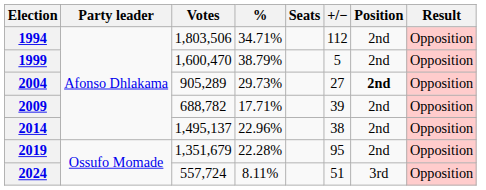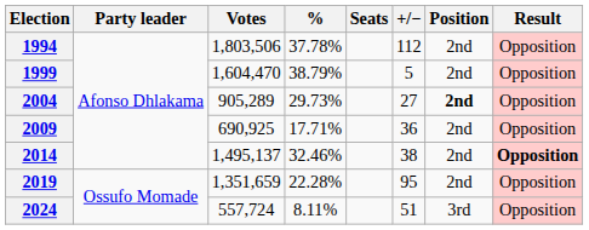1994 | %: 34.71% -> 37.78%
1999 | Votes: 1,600,470 -> 1,604,470
2009 | Votes: 688,782 -> 690,925
2009 | +/−: 39 -> 36
2014 | %: 22.96% -> 32.46%
2014 | Result: normal -> bold
2019 | Votes: 1,351,679 -> 1,351,659
